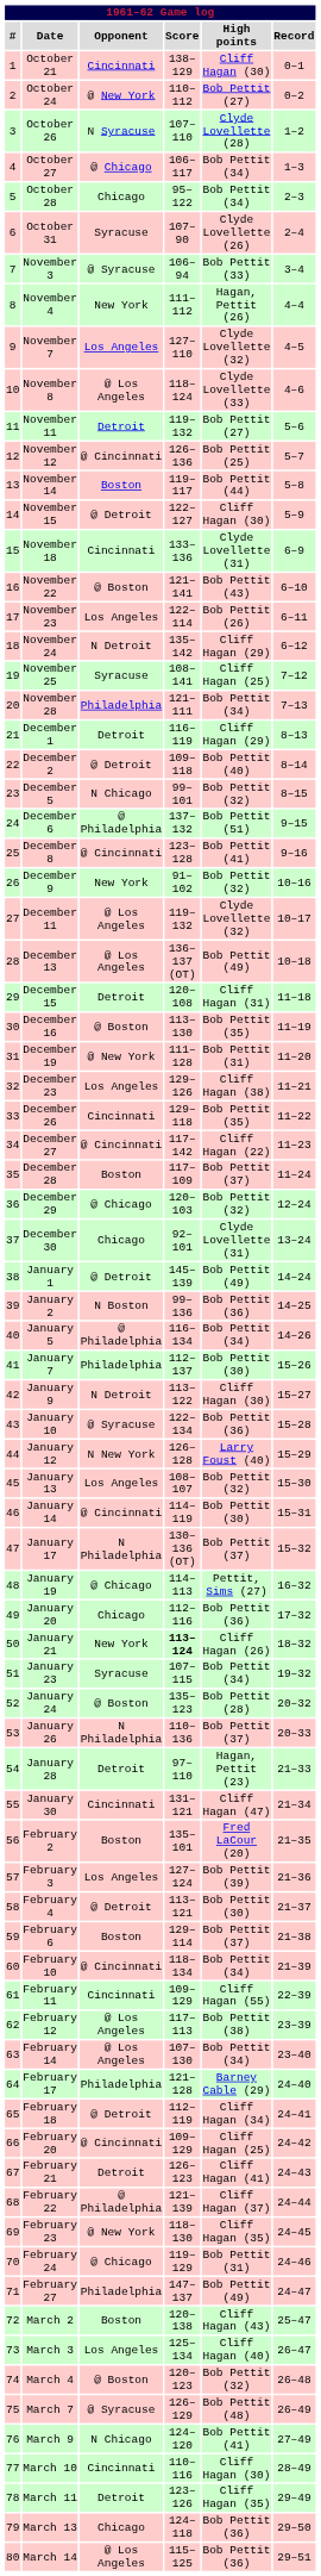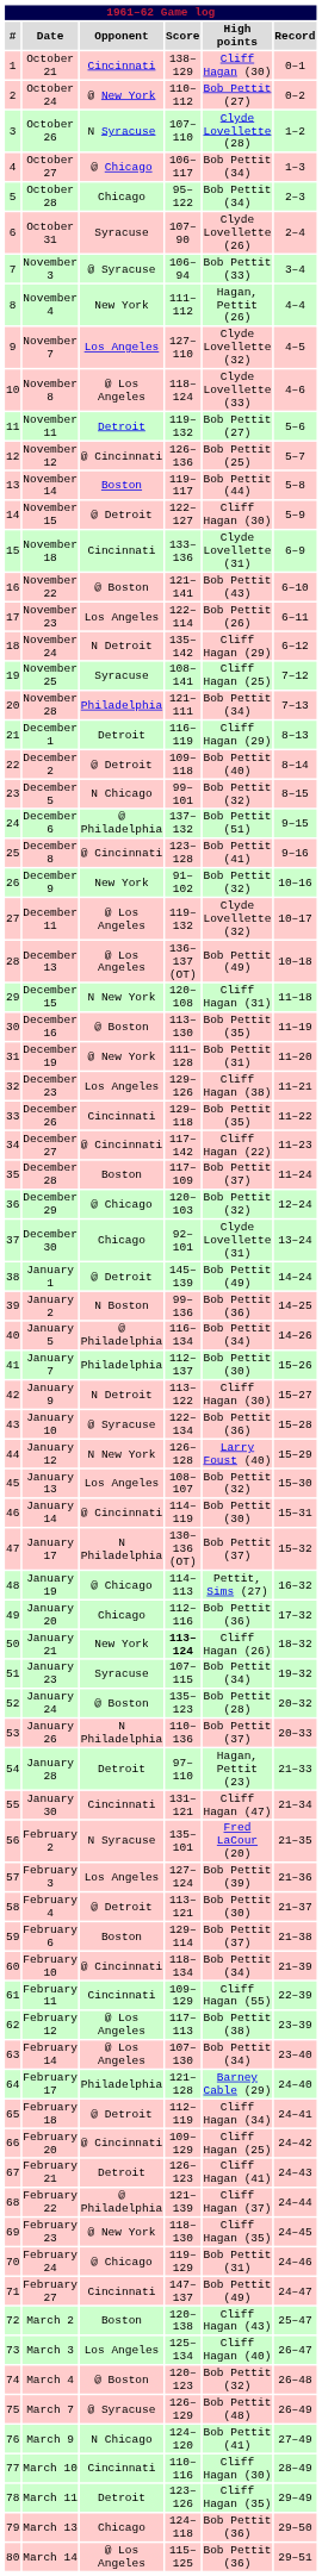December 15 | Opponent: Detroit -> N New York
February 2 | Opponent: Boston -> N Syracuse
February 27 | Opponent: Philadelphia -> Cincinnati
